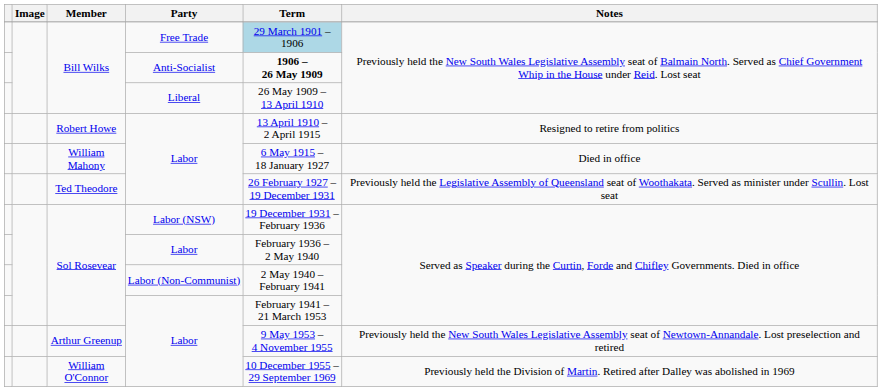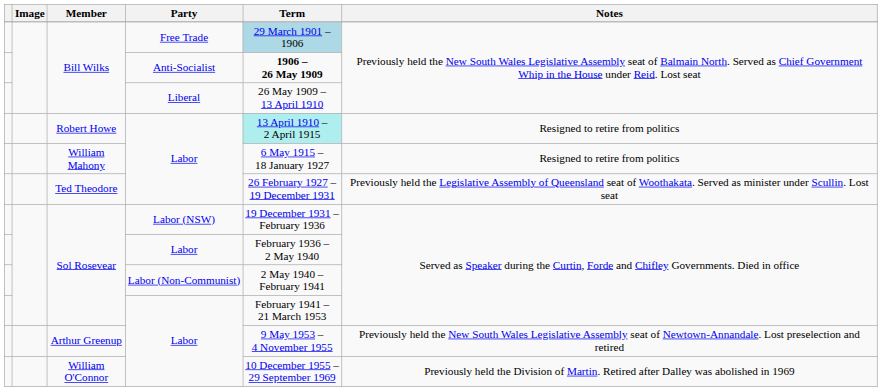Robert Howe | Term: no background -> paleturquoise background
William Mahony | Notes: Died in office -> Resigned to retire from politics
